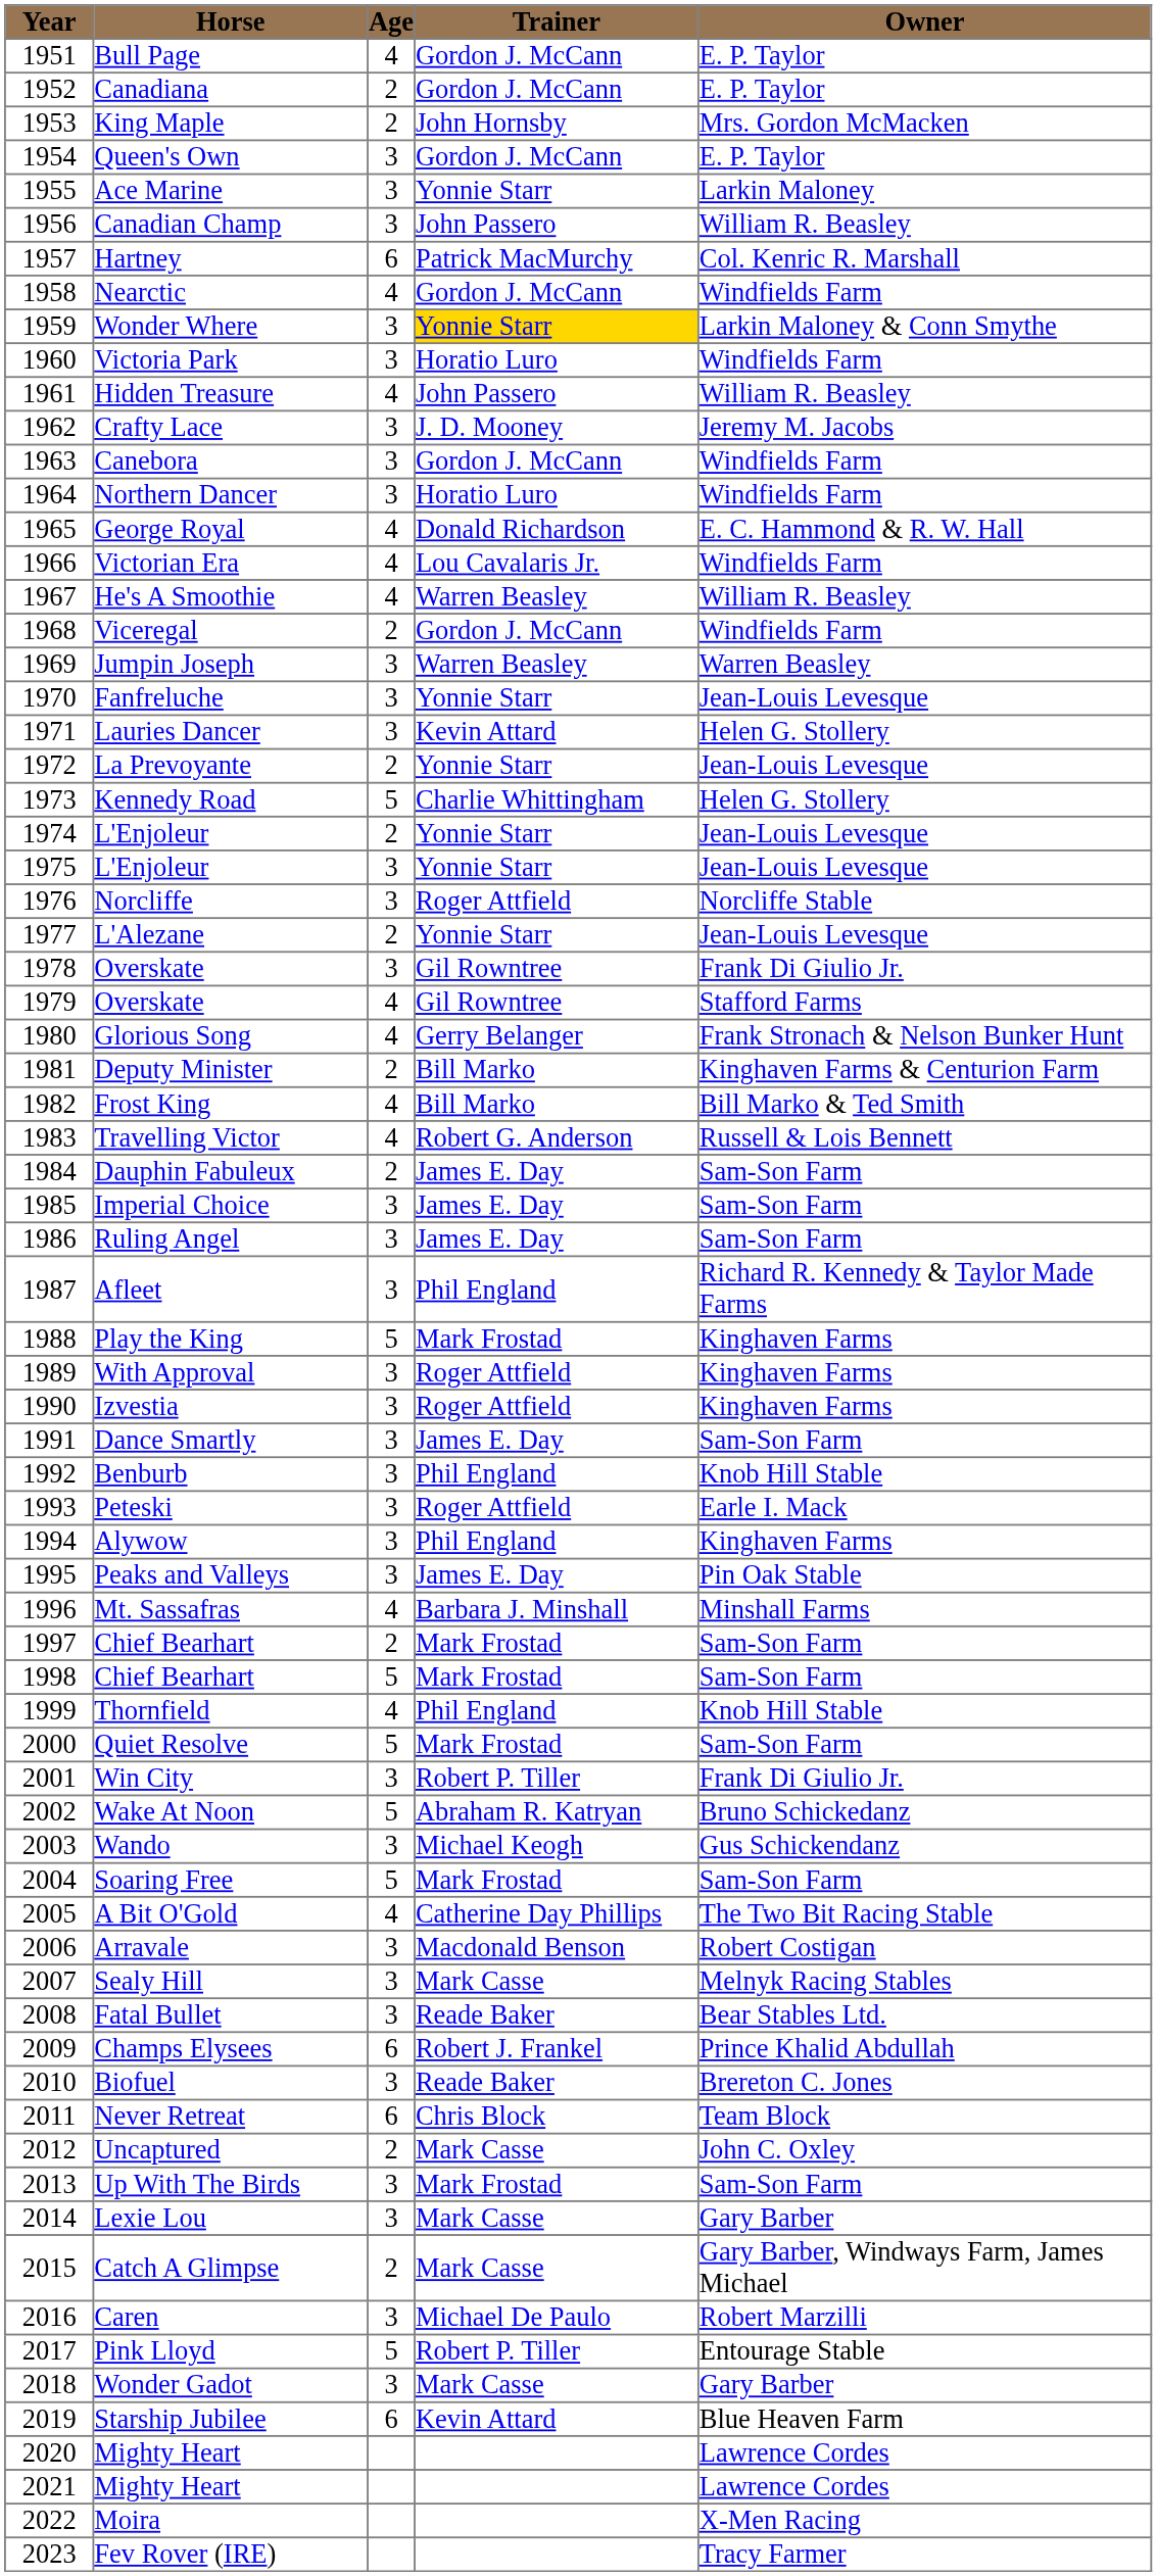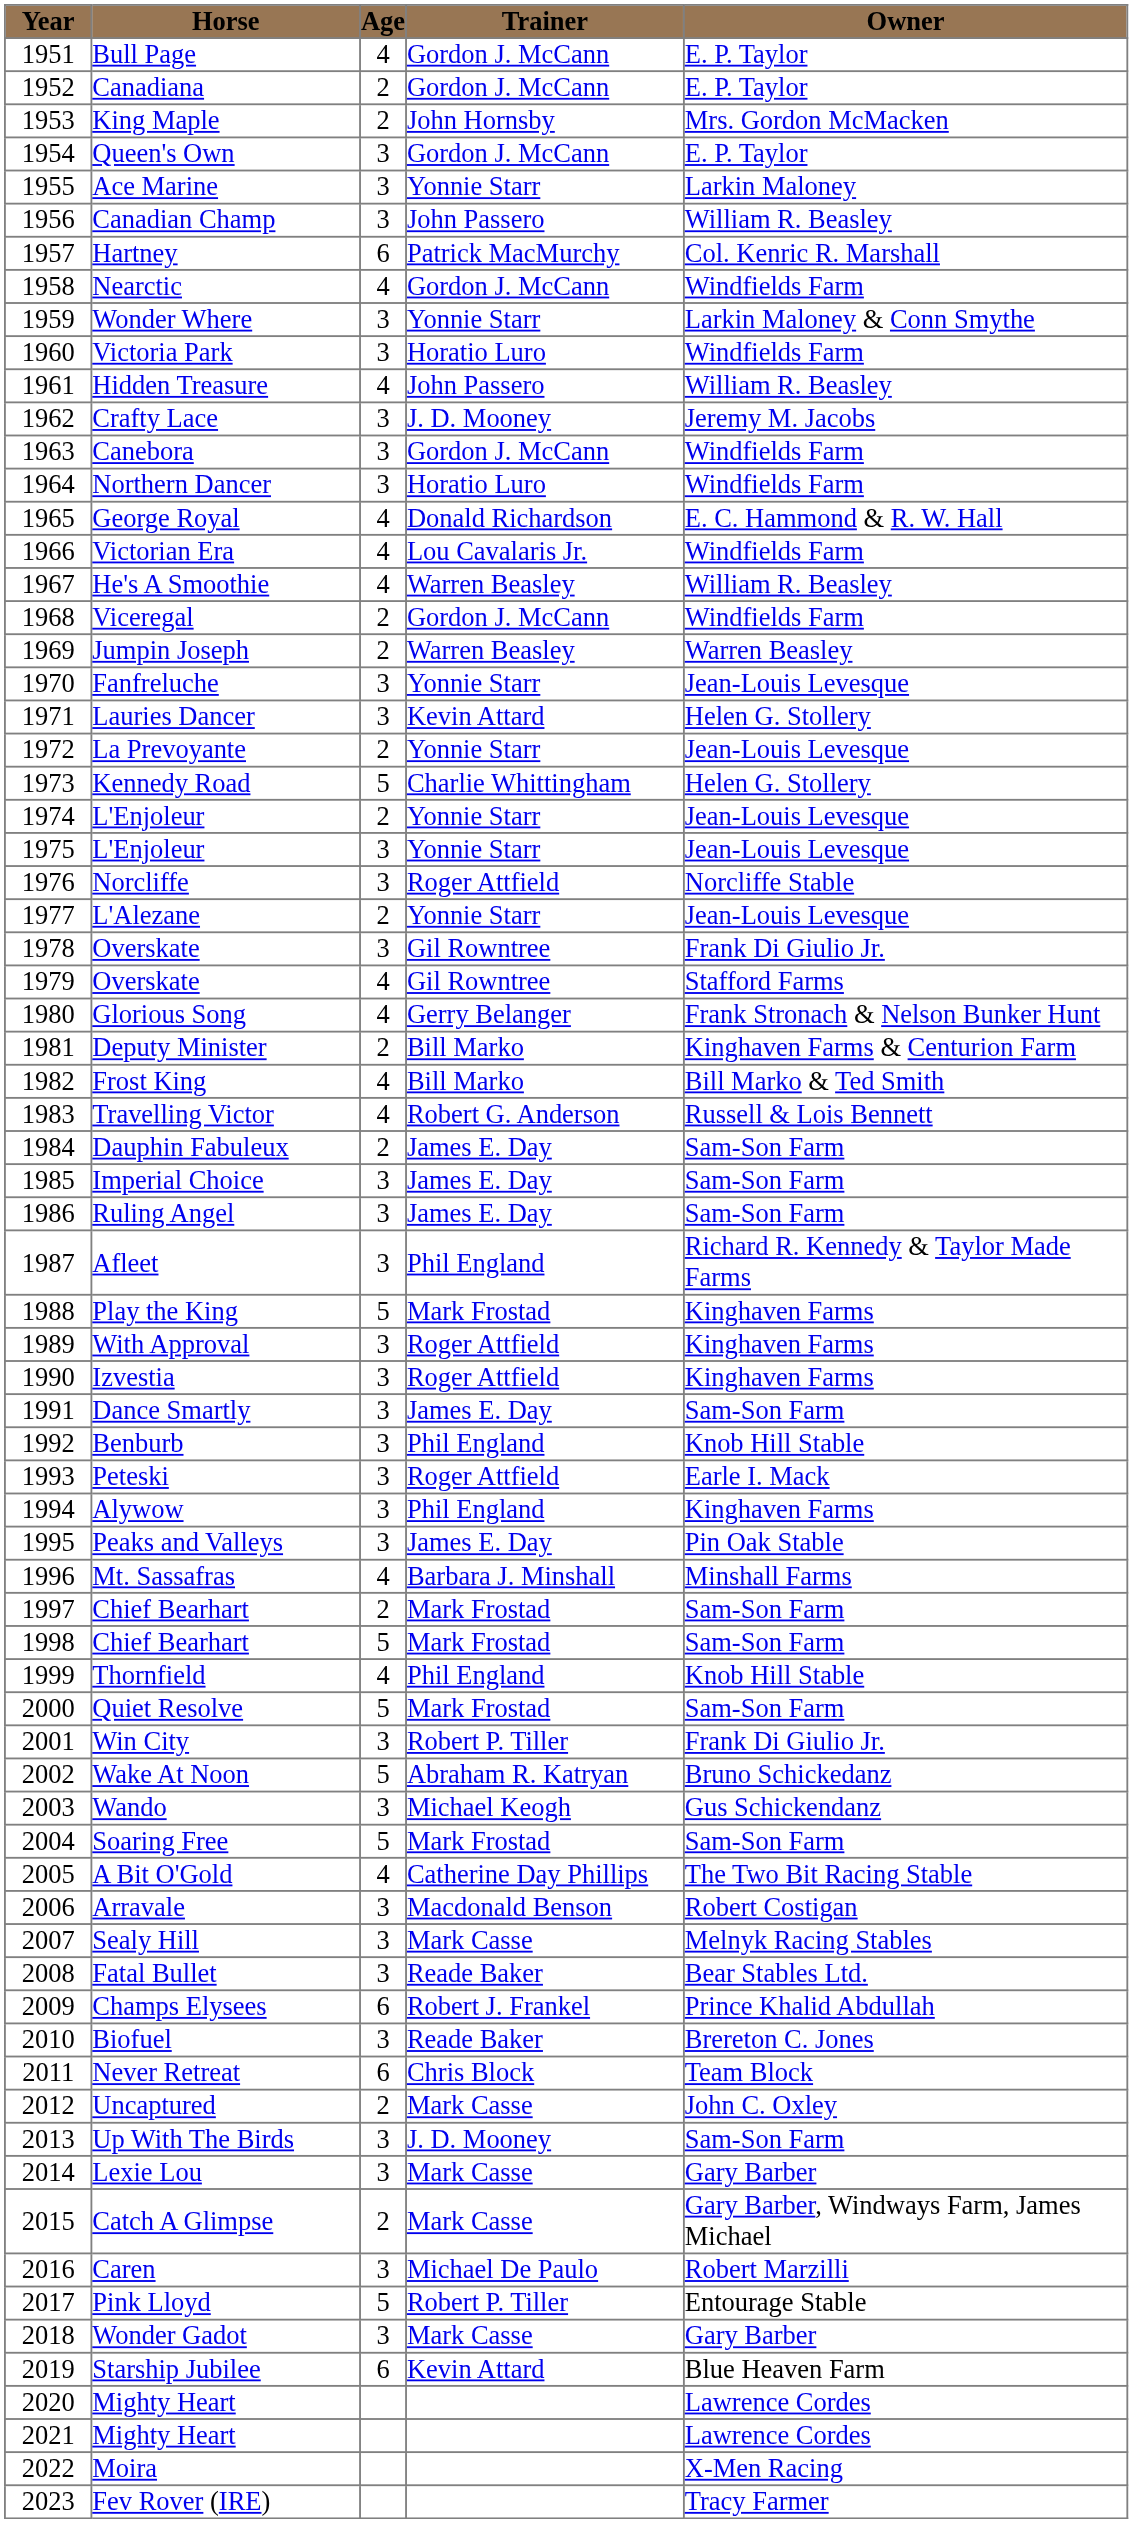Wonder Where | Trainer: gold background -> no background
Jumpin Joseph | Age: 3 -> 2
Up With The Birds | Trainer: Mark Frostad -> J. D. Mooney
